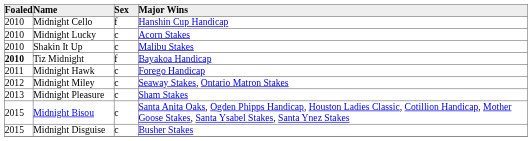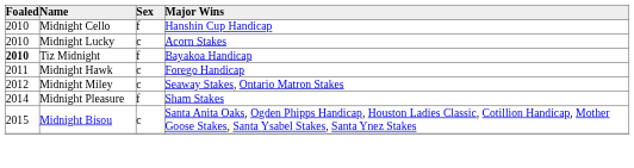- row: 2010 | Shakin It Up | c | Malibu Stakes
Midnight Pleasure | Foaled: 2013 -> 2014
Midnight Pleasure | Sex: c -> f
- row: 2015 | Midnight Disguise | c | Busher Stakes
